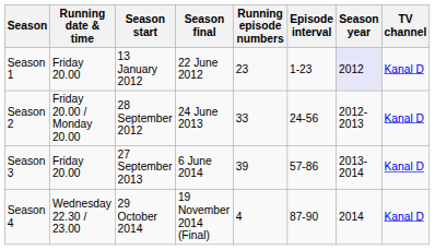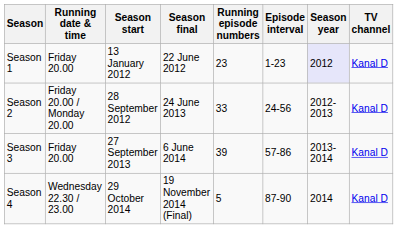Season 4 | Running episode numbers: 4 -> 5
